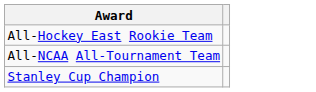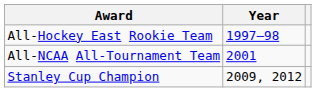+ column: Year | 1997–98 | 2001 | 2009, 2012
